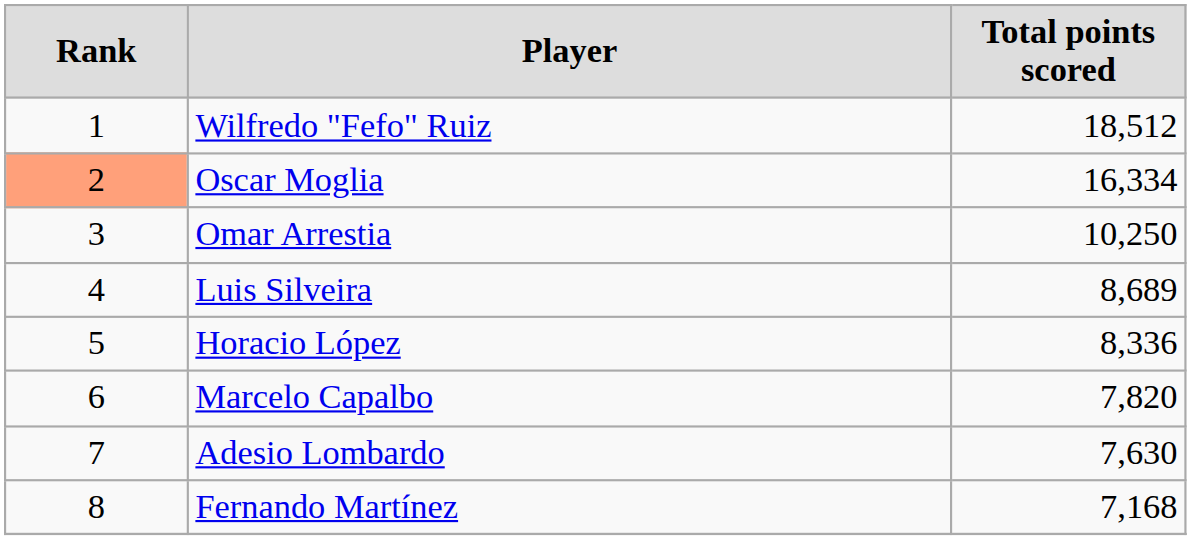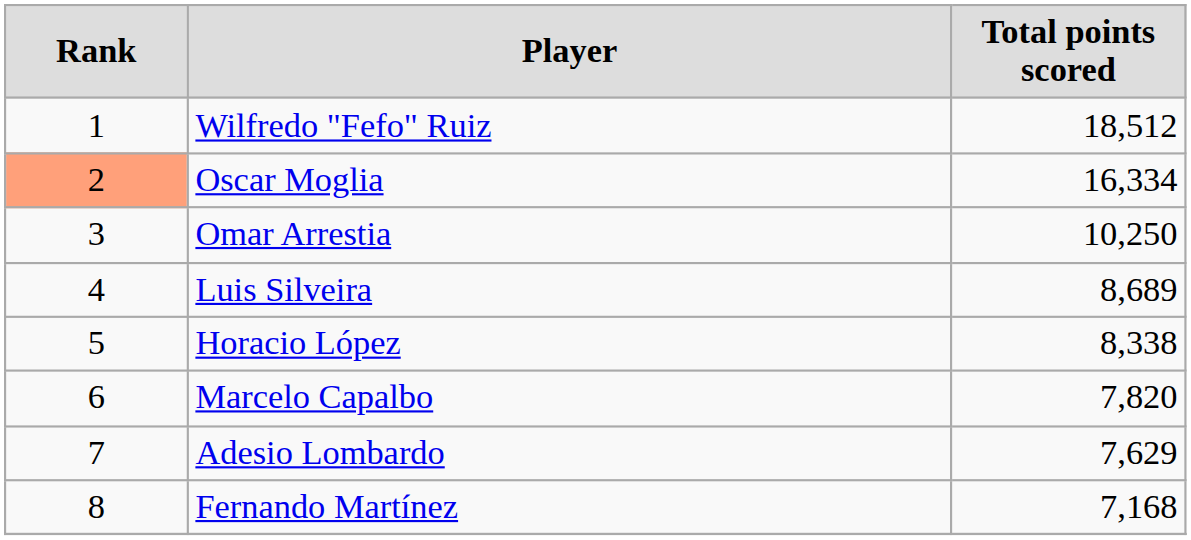Horacio López | Total points scored: 8,336 -> 8,338
Adesio Lombardo | Total points scored: 7,630 -> 7,629
